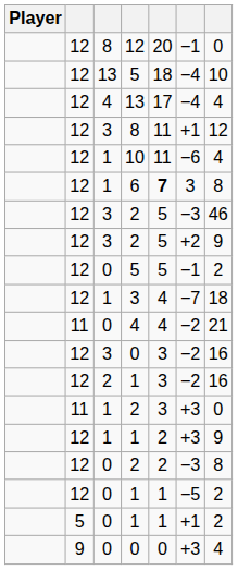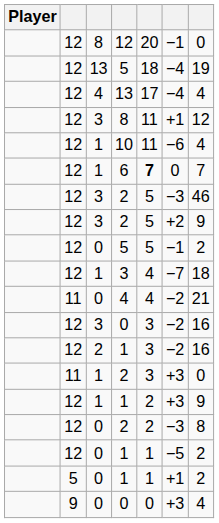13 / 5 | column 7: 10 -> 19
6 | column 6: 3 -> 0
6 | column 7: 8 -> 7
